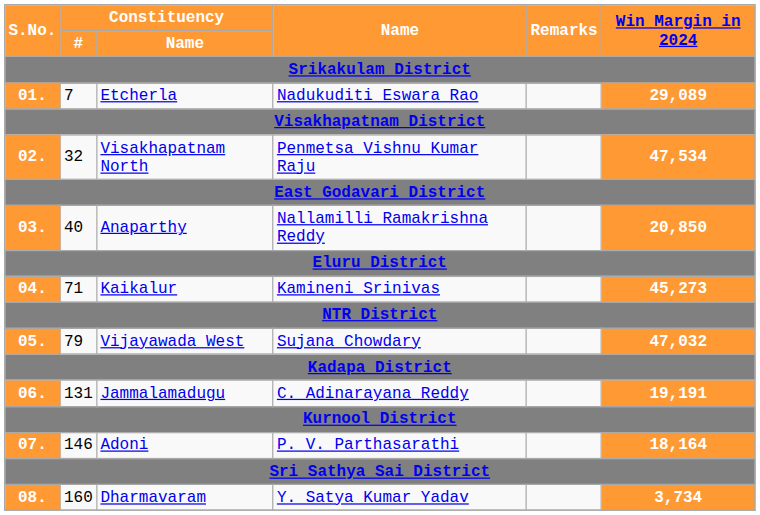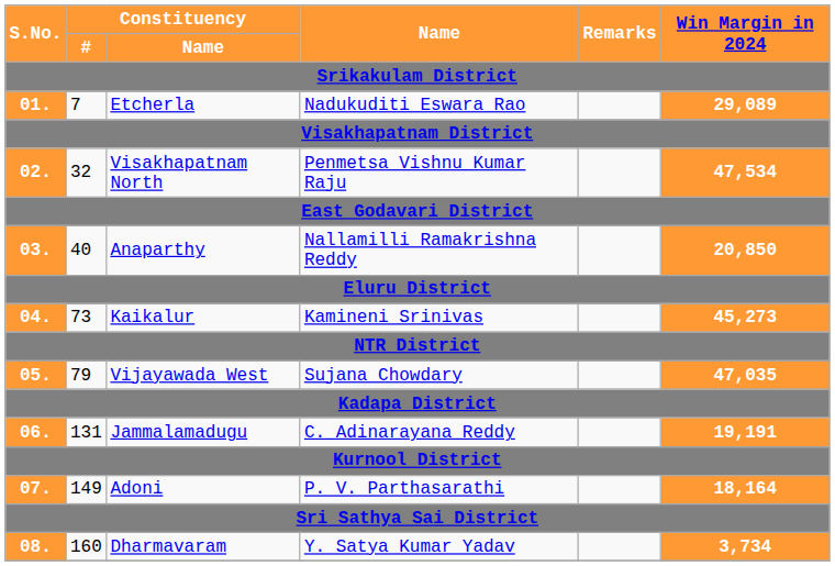04. | Constituency / #: 71 -> 73
05. | Win Margin in 2024: 47,032 -> 47,035
07. | Constituency / #: 146 -> 149
